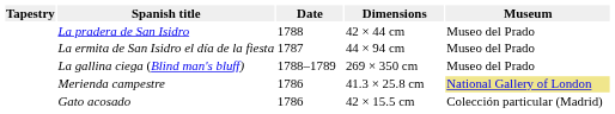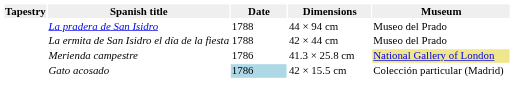La pradera de San Isidro | Dimensions: 42 × 44 cm -> 44 × 94 cm
La ermita de San Isidro el día de la fiesta | Date: 1787 -> 1788
La ermita de San Isidro el día de la fiesta | Dimensions: 44 × 94 cm -> 42 × 44 cm
- row: La gallina ciega (Blind man's bluff) | 1788–1789 | 269 × 350 cm | Museo del Prado
Gato acosado | Date: no background -> lightblue background
